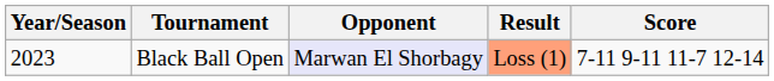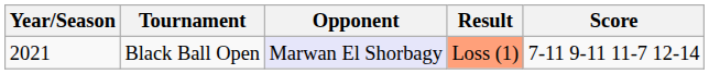Black Ball Open | Year/Season: 2023 -> 2021
